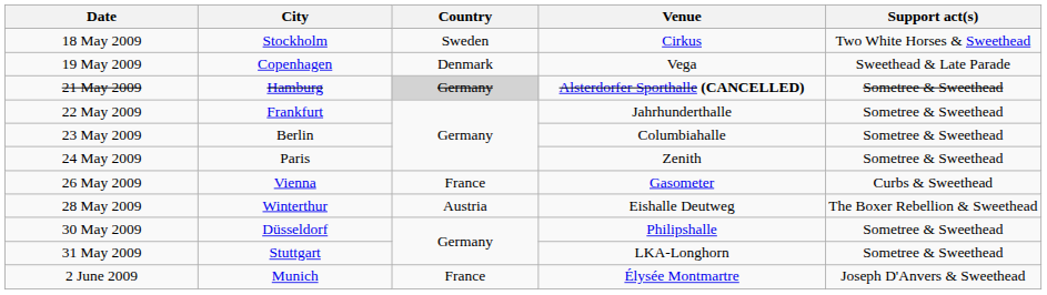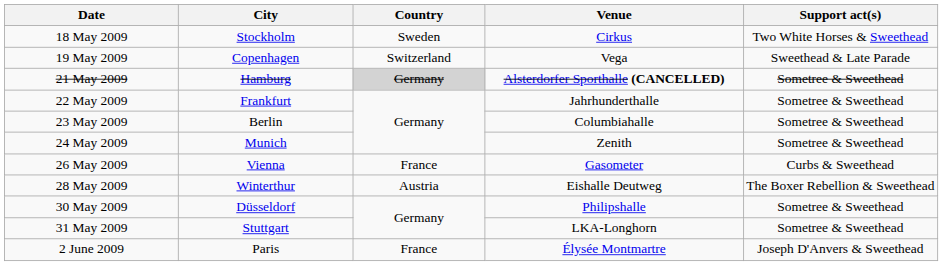19 May 2009 | Country: Denmark -> Switzerland
24 May 2009 | City: Paris -> Munich
2 June 2009 | City: Munich -> Paris
